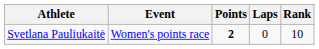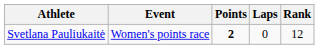Svetlana Pauliukaitė | Rank: 10 -> 12
